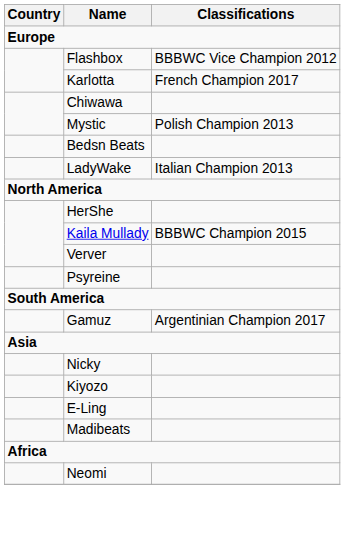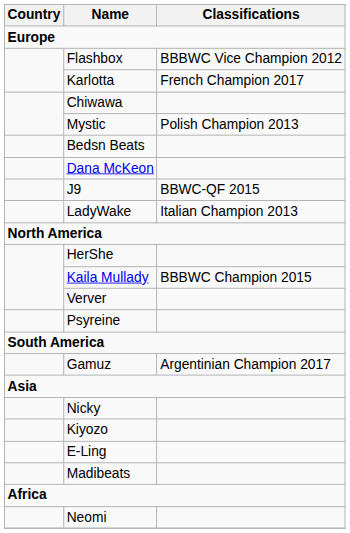+ row: Dana McKeon
+ row: J9 | BBWC-QF 2015
